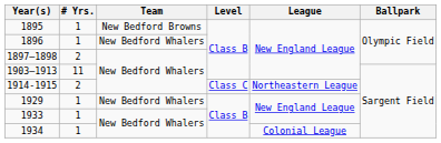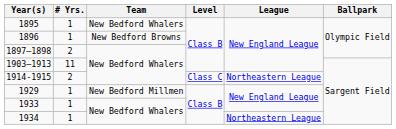1895 | Team: New Bedford Browns -> New Bedford Whalers
1896 | Team: New Bedford Whalers -> New Bedford Browns
1929 | Team: New Bedford Whalers -> New Bedford Millmen
1934 | League: Colonial League -> Northeastern League
